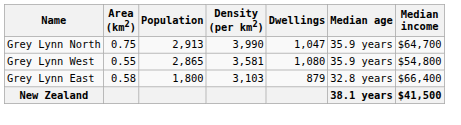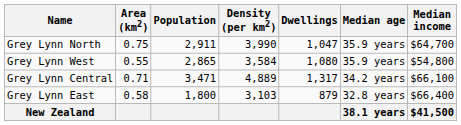Grey Lynn North | Population: 2,913 -> 2,911
Grey Lynn West | Density (per km2): 3,581 -> 3,584
+ row: Grey Lynn Central | 0.71 | 3,471 | 4,889 | 1,317 | 34.2 years | $66,100
